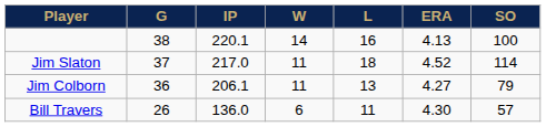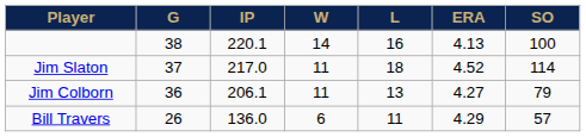Bill Travers | ERA: 4.30 -> 4.29
